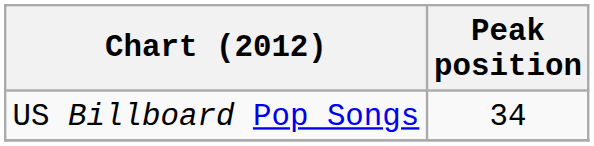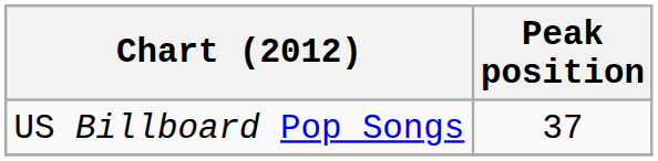US Billboard Pop Songs | Peak position: 34 -> 37
